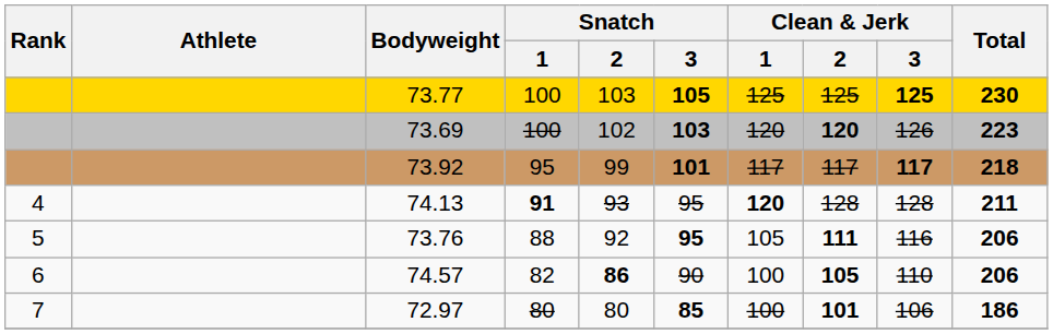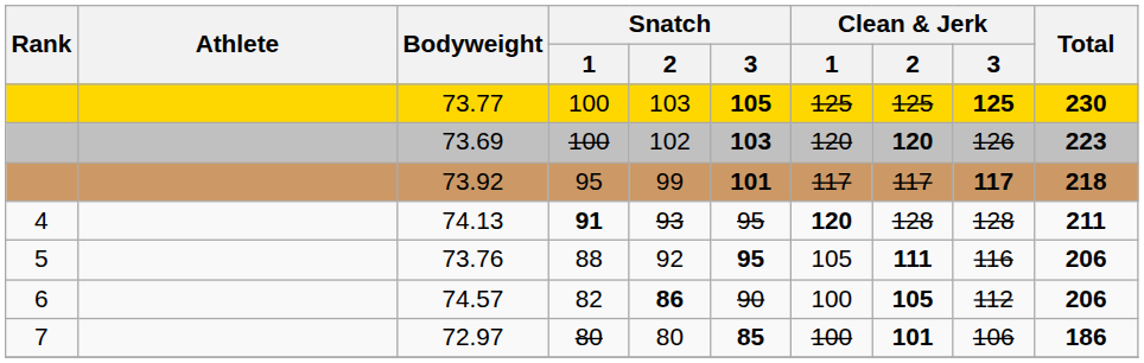74.57 | Clean & Jerk / 3: 110 -> 112
